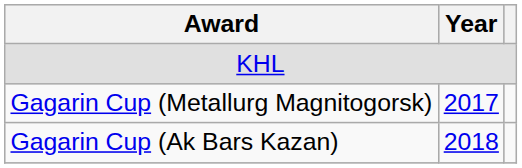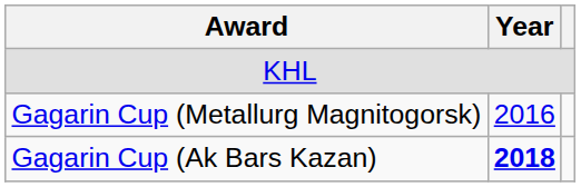Gagarin Cup (Metallurg Magnitogorsk) | Year: 2017 -> 2016
Gagarin Cup (Ak Bars Kazan) | Year: normal -> bold
